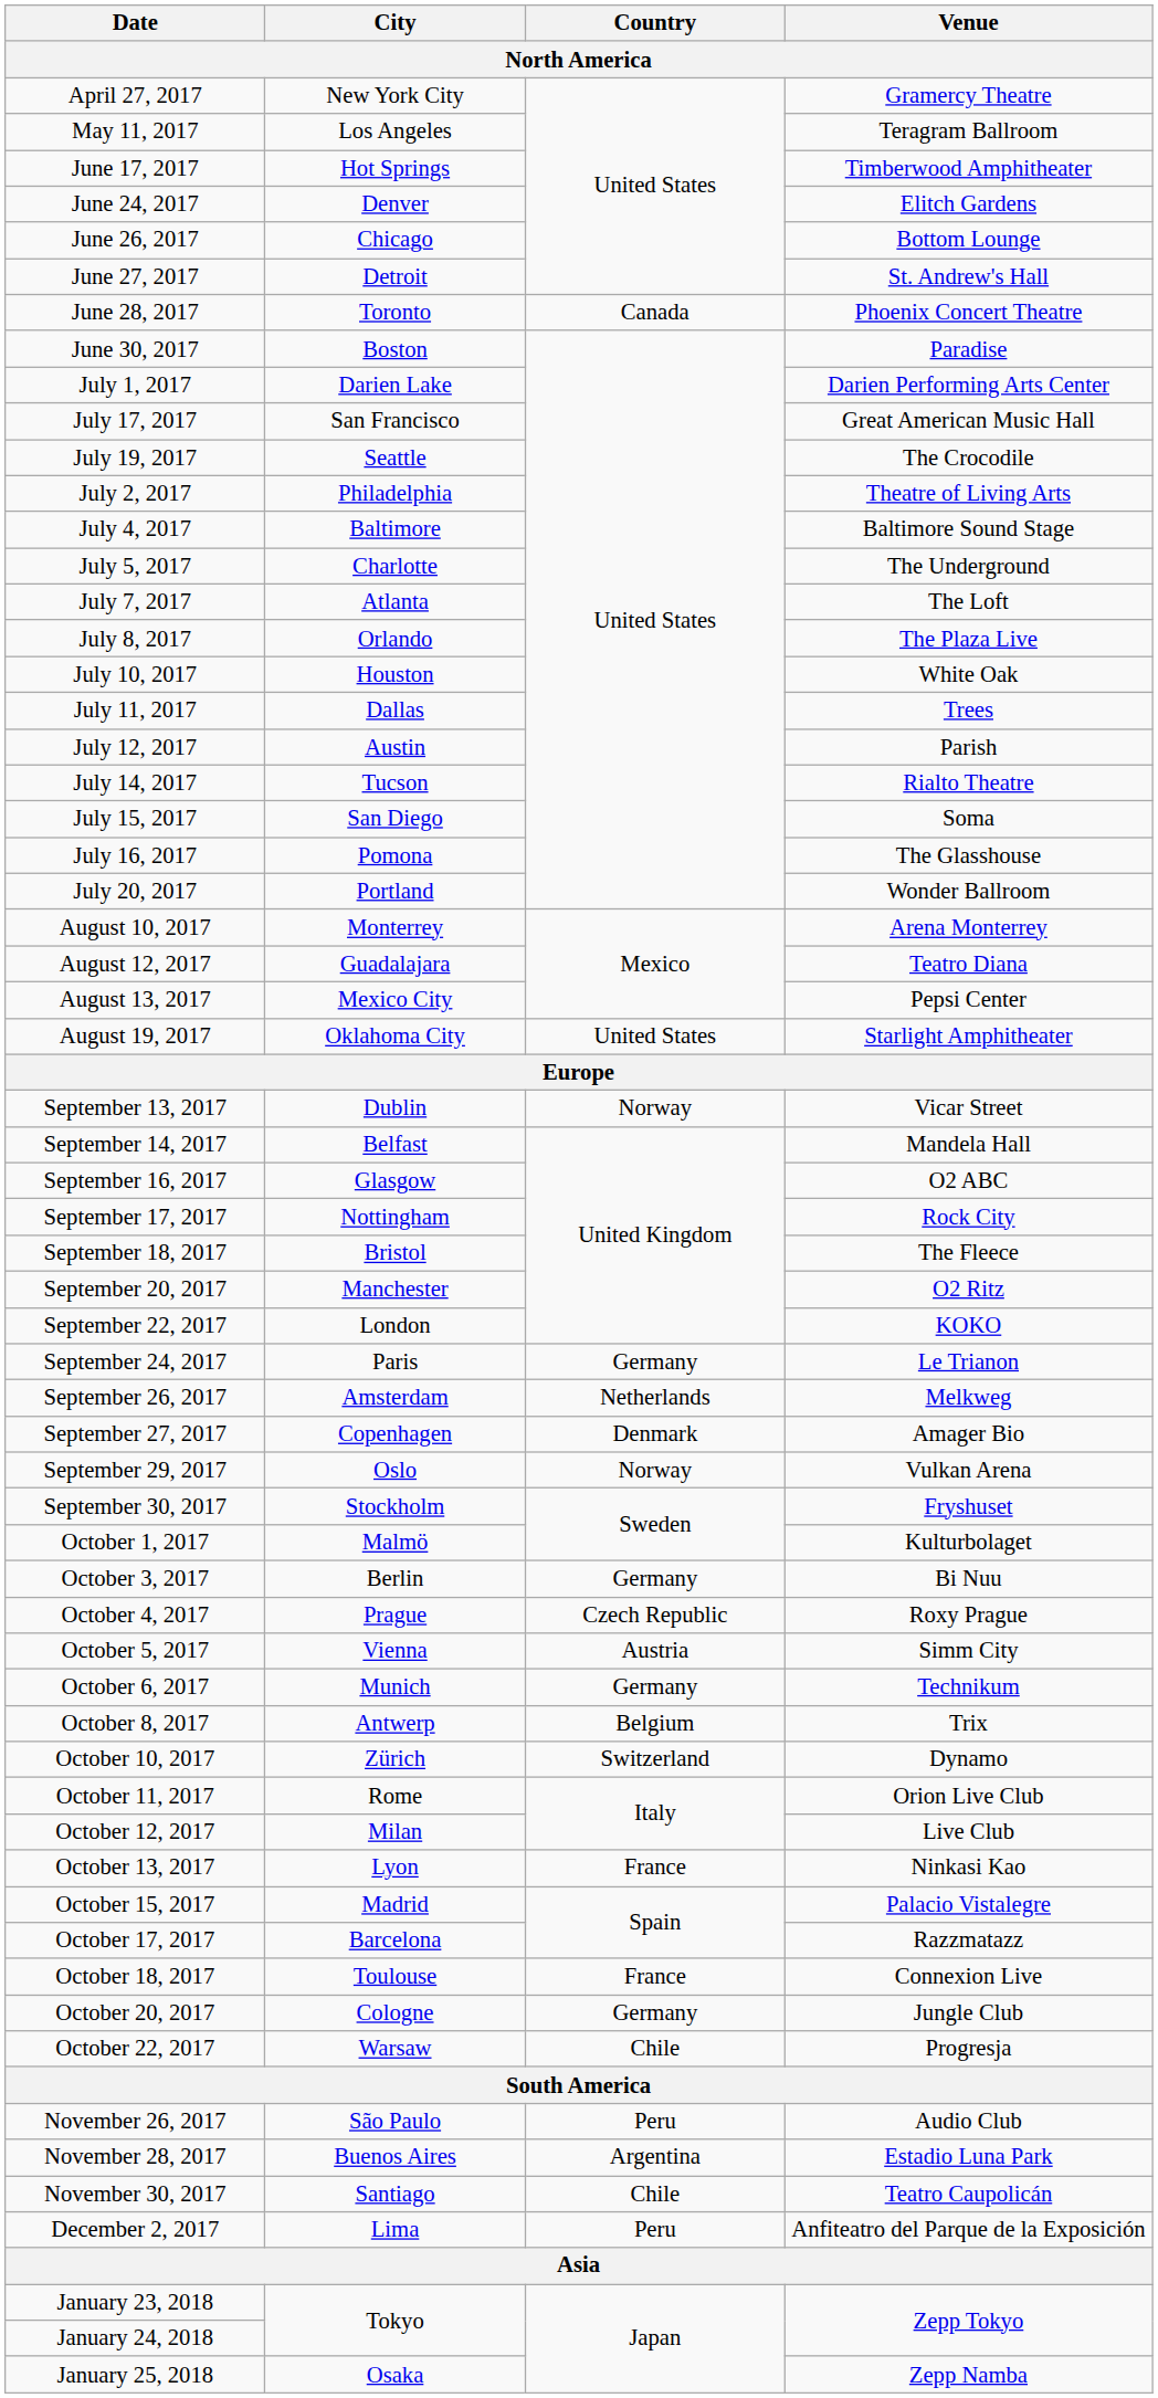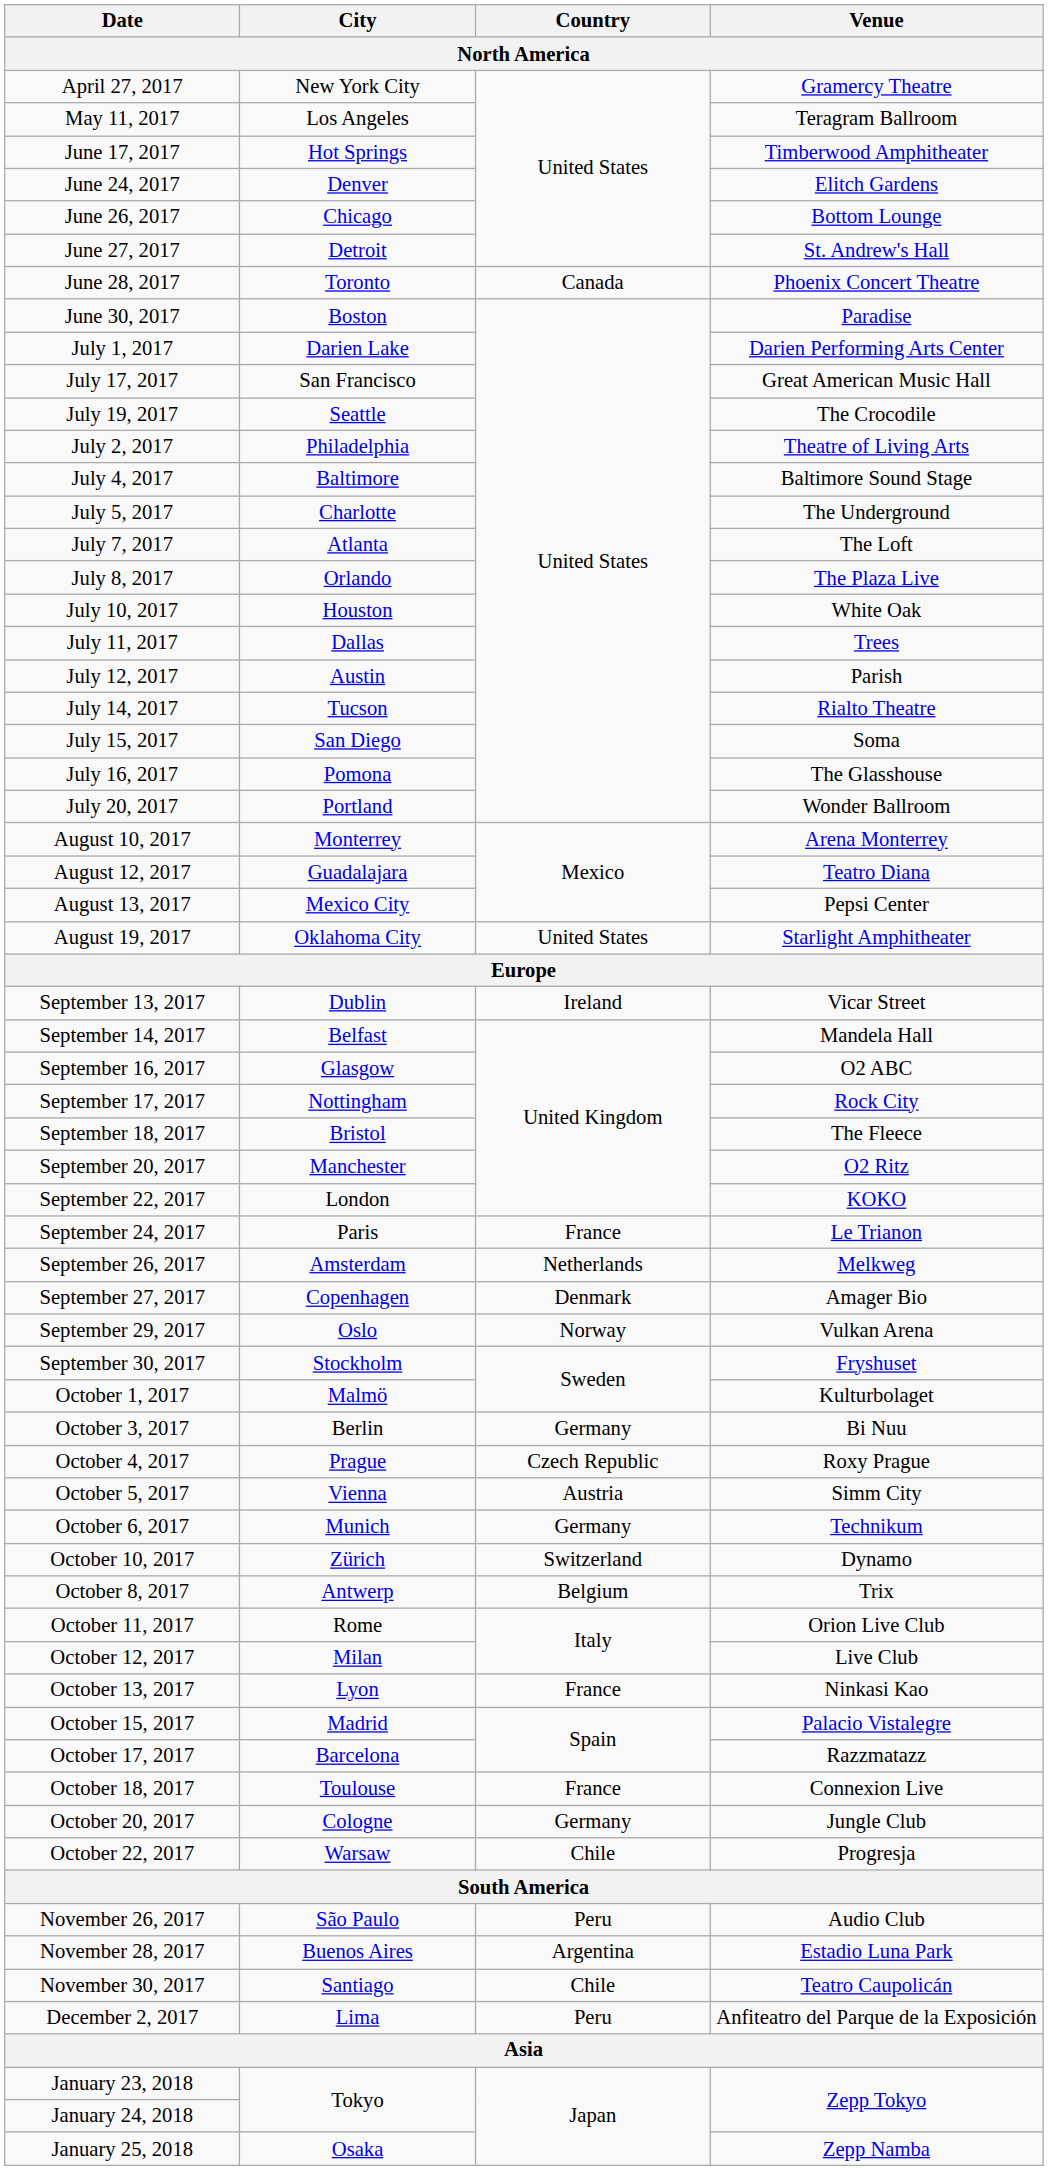September 13, 2017 | Country: Norway -> Ireland
September 24, 2017 | Country: Germany -> France
rows swapped: October 8, 2017 <-> October 10, 2017
